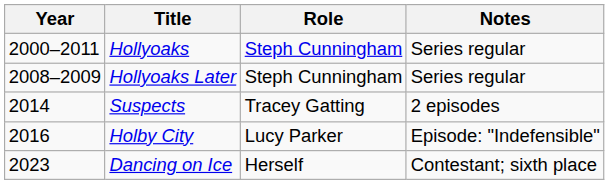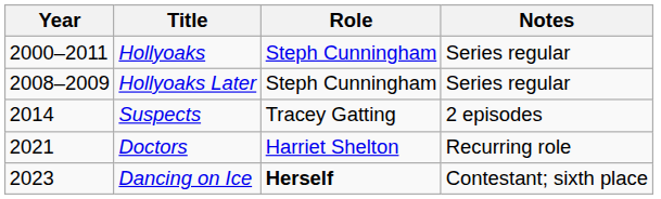- row: 2016 | Holby City | Lucy Parker | Episode: "Indefensible"
+ row: 2021 | Doctors | Harriet Shelton | Recurring role
Dancing on Ice | Role: normal -> bold
